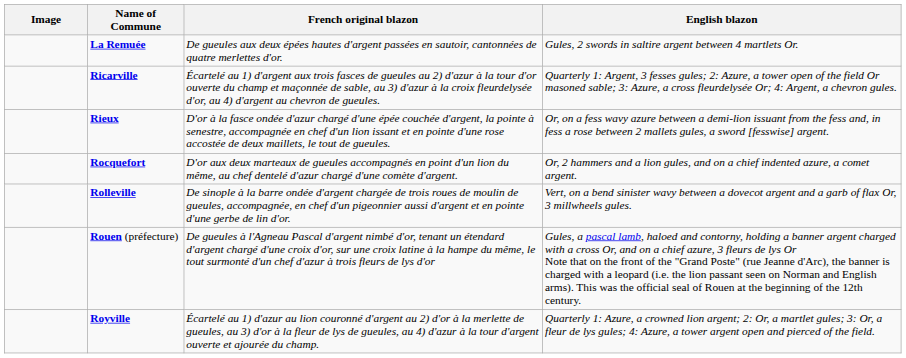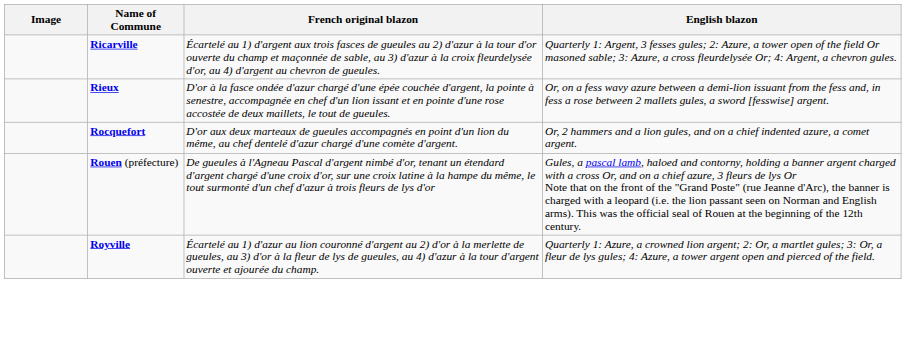- row: La Remuée | De gueules aux deux épées hautes d'argent passées en sautoir, cantonnées de quatre merlettes d'or. | Gules, 2 swords in saltire argent between 4 martlets Or.
- row: Rolleville | De sinople à la barre ondée d'argent chargée de trois roues de moulin de gueules, accompagnée, en chef d'un pigeonnier aussi d'argent et en pointe d'une gerbe de lin d'or. | Vert, on a bend sinister wavy between a dovecot argent and a garb of flax Or, 3 millwheels gules.
